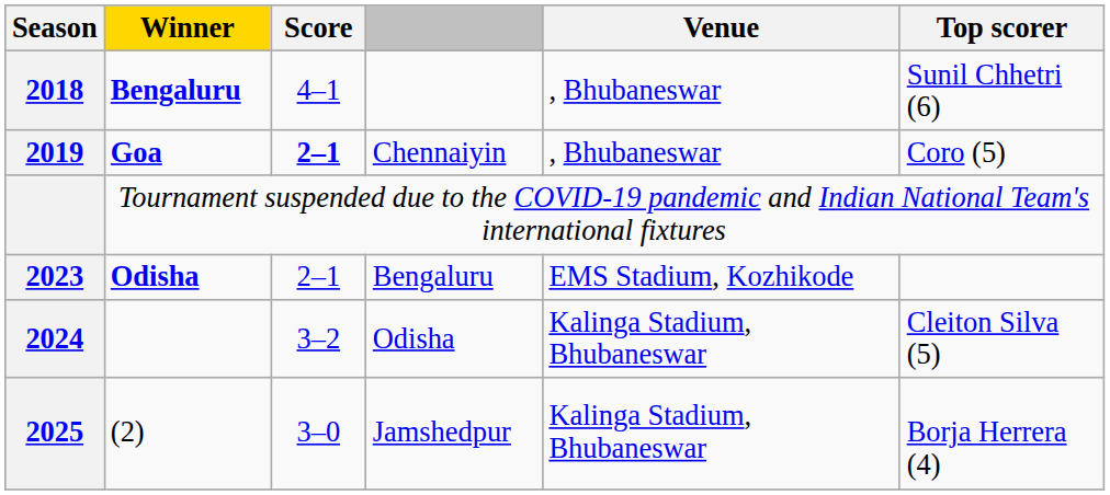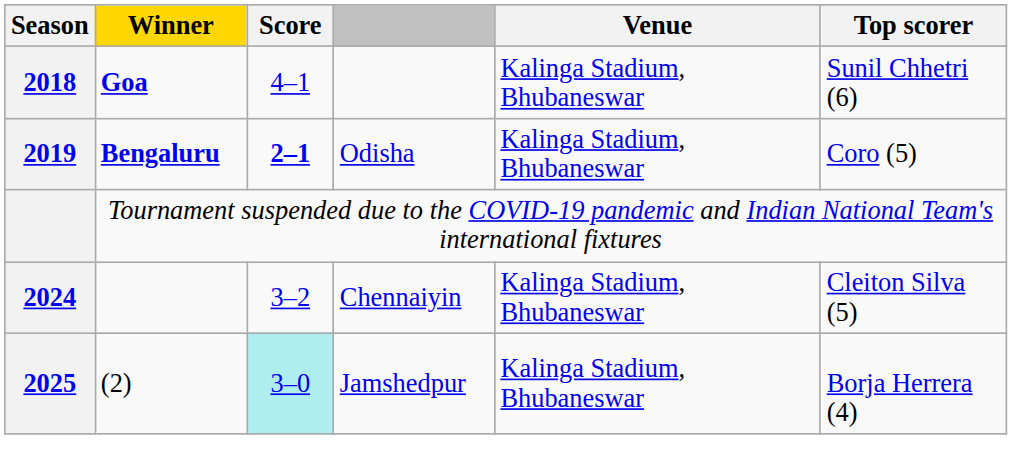2018 | Winner: Bengaluru -> Goa
2018 | Venue: , Bhubaneswar -> Kalinga Stadium, Bhubaneswar
2019 | Winner: Goa -> Bengaluru
2019 | column 4: Chennaiyin -> Odisha
2019 | Venue: , Bhubaneswar -> Kalinga Stadium, Bhubaneswar
- row: 2023 | Odisha | 2–1 | Bengaluru | EMS Stadium, Kozhikode
2024 | column 4: Odisha -> Chennaiyin
2025 | Score: no background -> paleturquoise background
